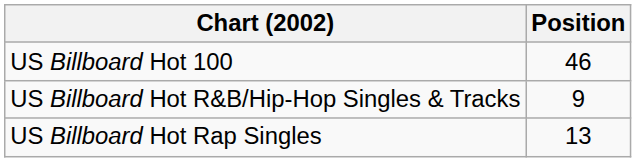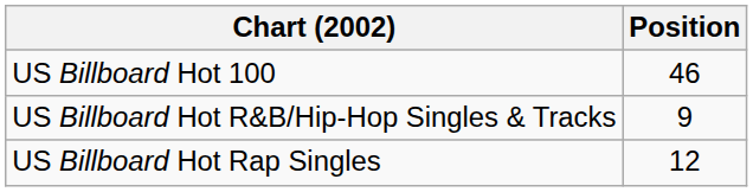US Billboard Hot Rap Singles | Position: 13 -> 12
